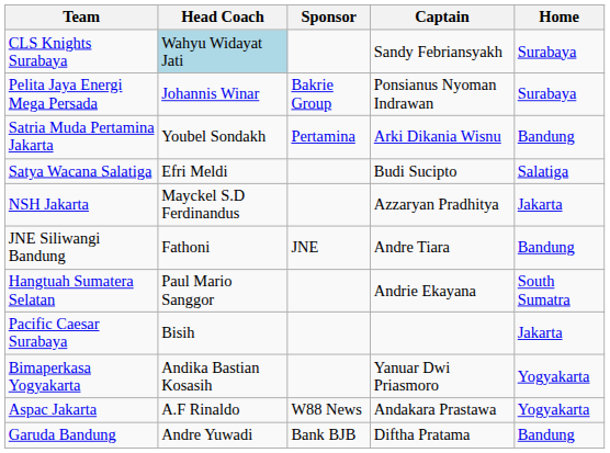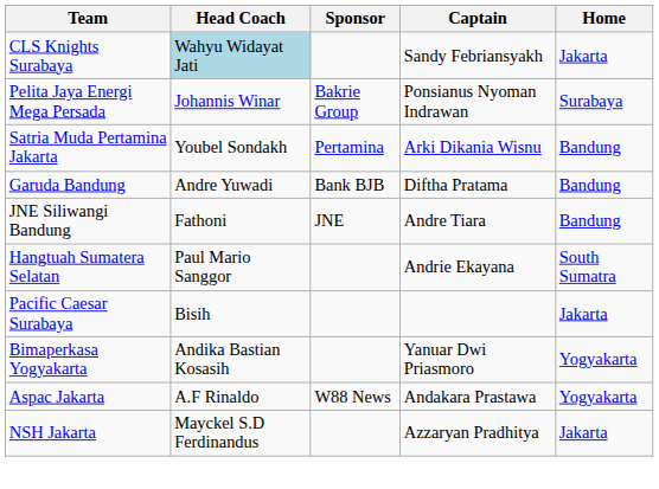CLS Knights Surabaya | Home: Surabaya -> Jakarta
- row: Satya Wacana Salatiga | Efri Meldi | Budi Sucipto | Salatiga
rows swapped: Garuda Bandung <-> NSH Jakarta
